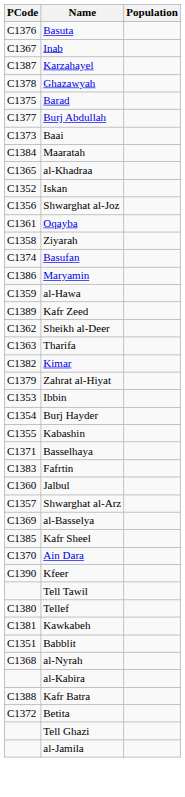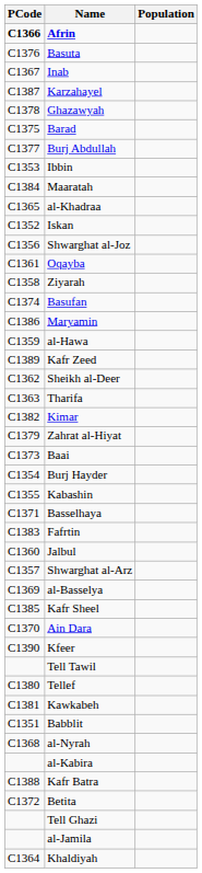+ row: C1366 | Afrin
rows swapped: Ibbin <-> Baai
+ row: C1364 | Khaldiyah
